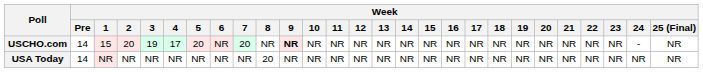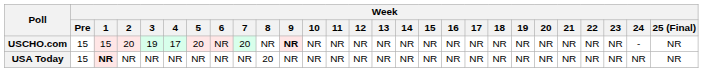USCHO.com | Week / Pre: 14 -> 15
USA Today | Week / Pre: 14 -> 15
USA Today | Week / 1: normal -> bold
